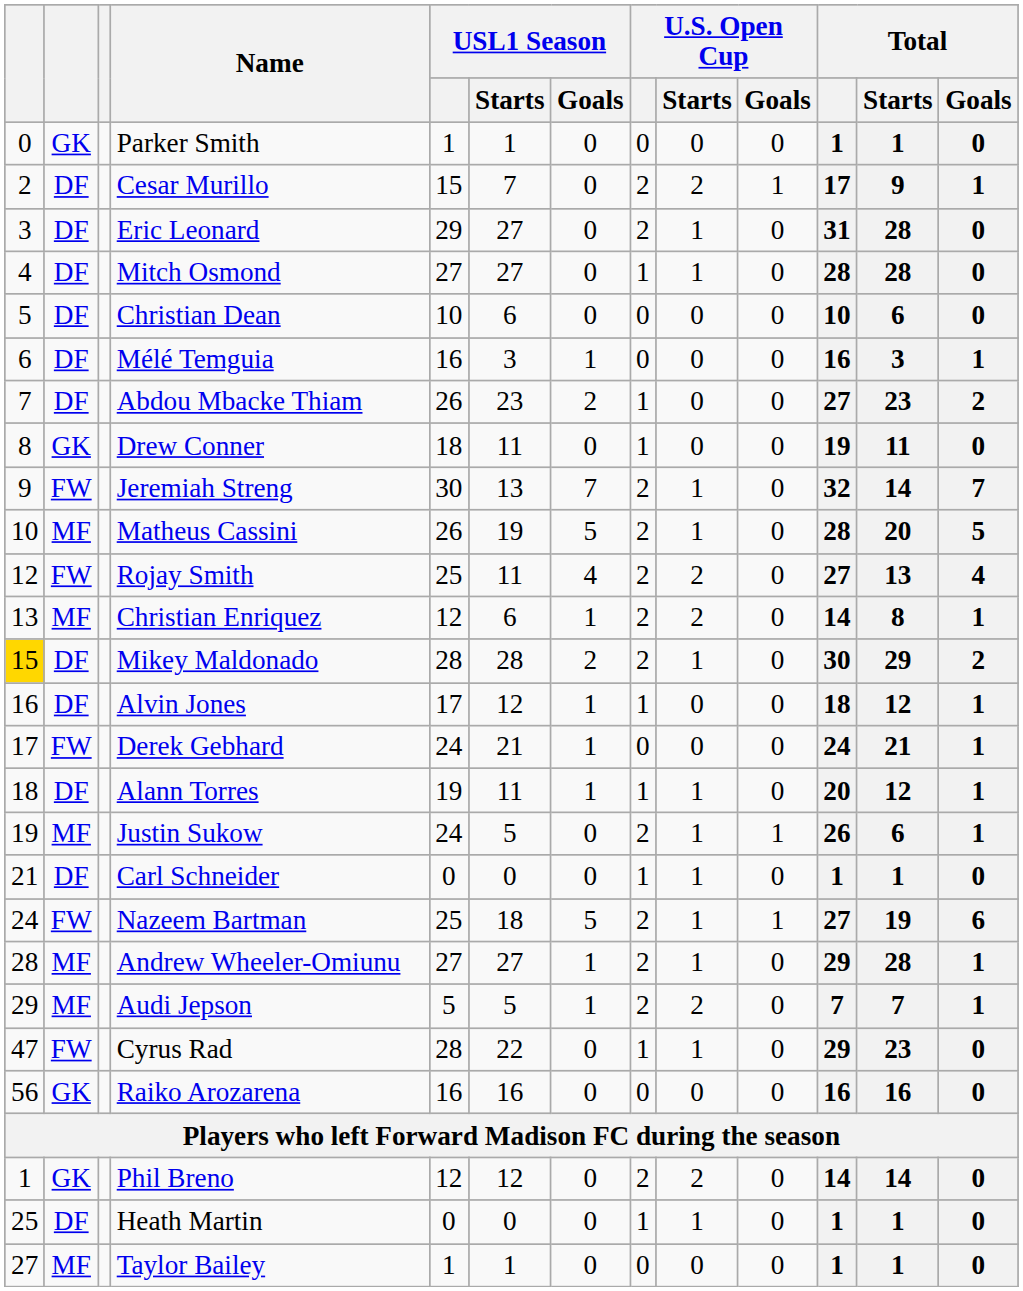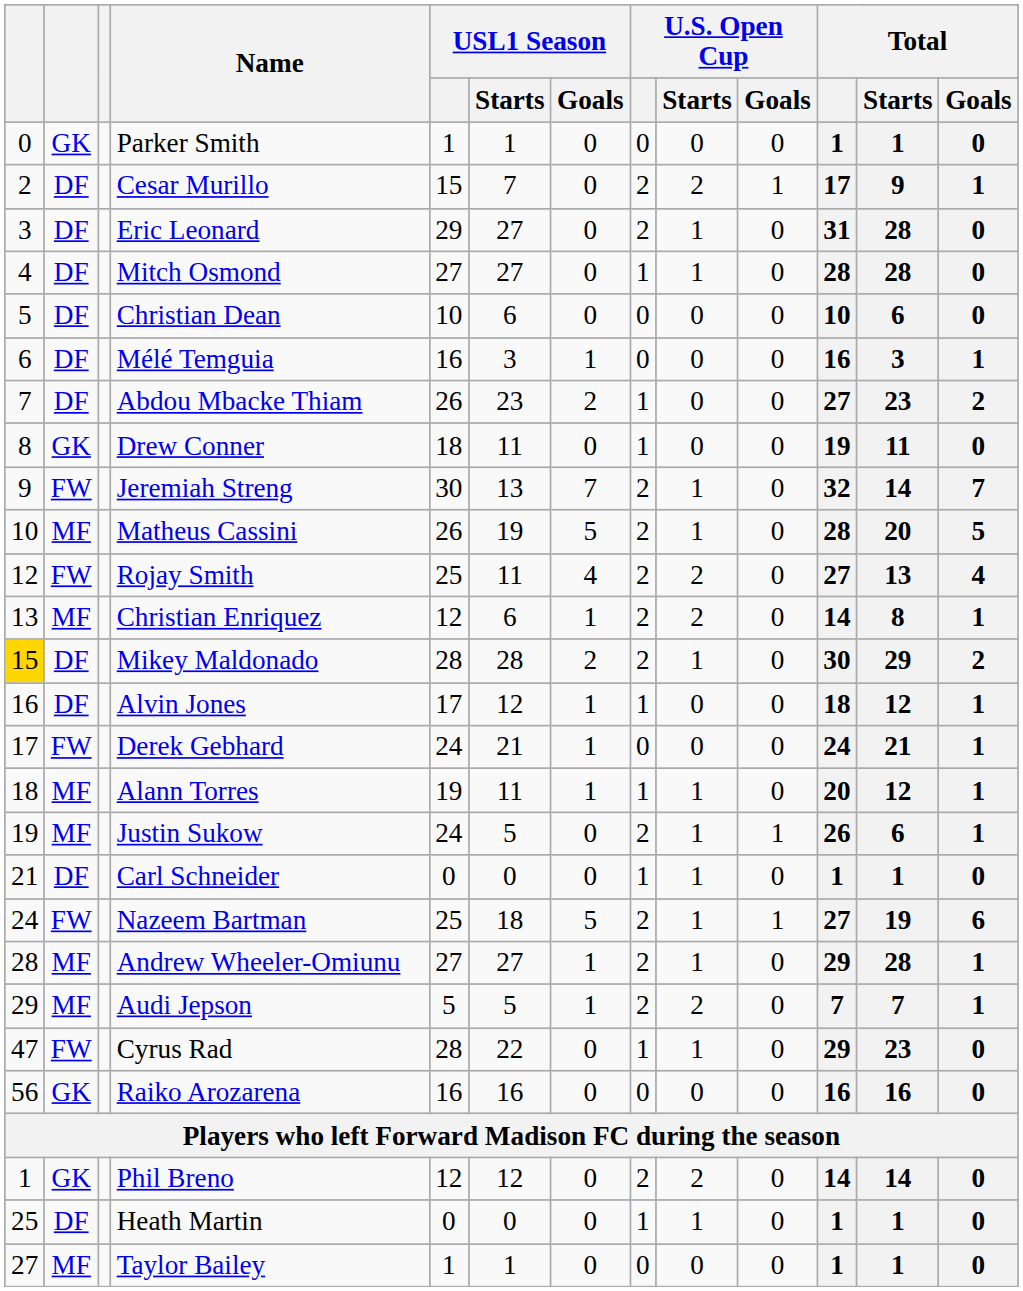Alann Torres | column 2: DF -> MF
